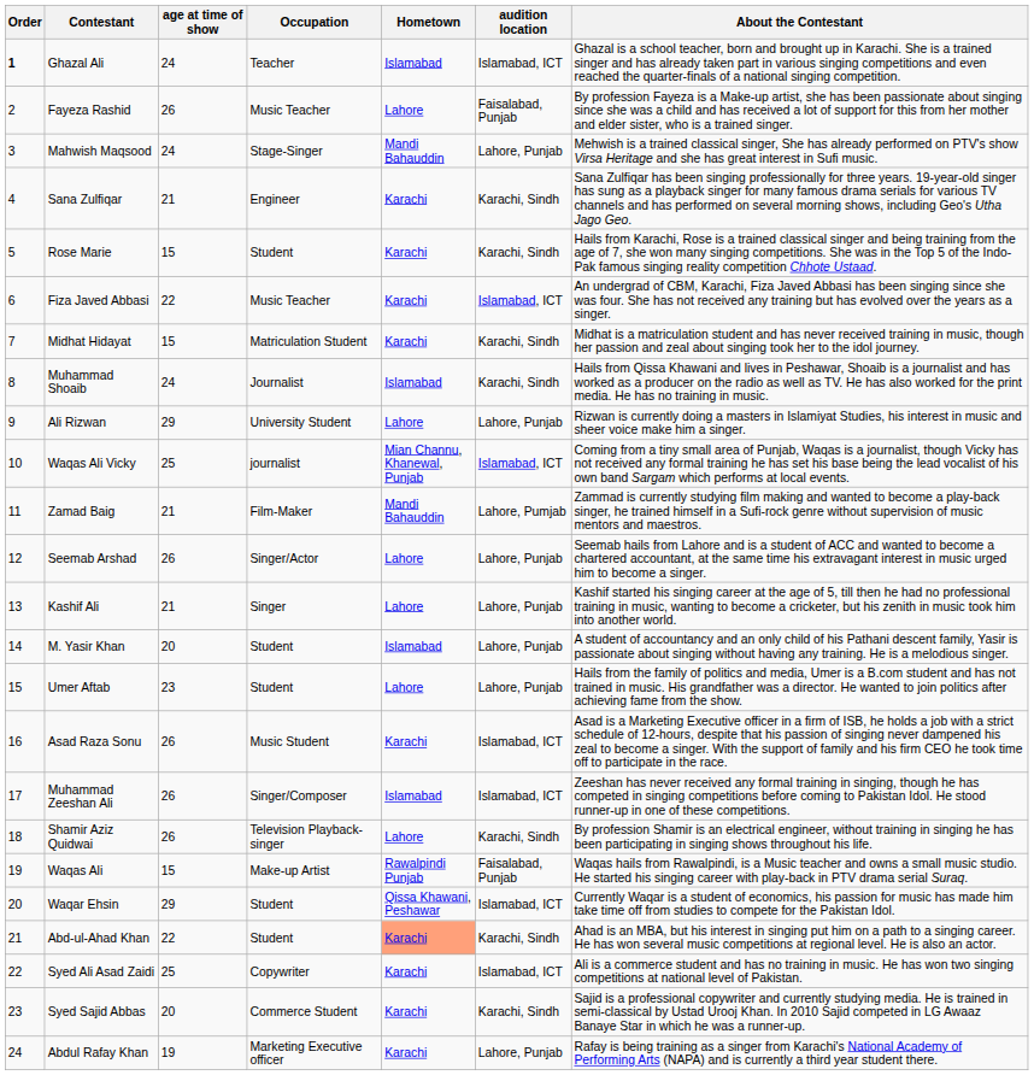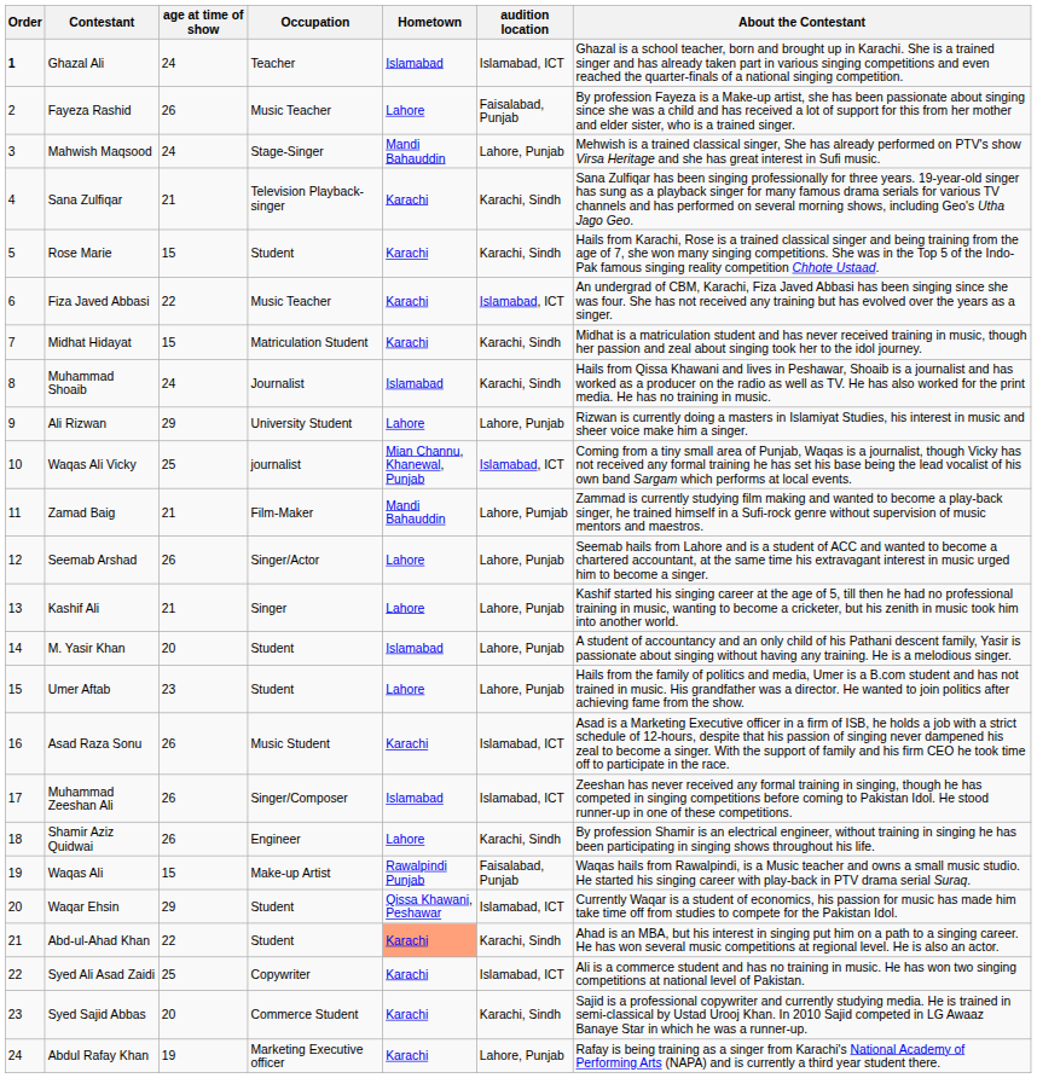Sana Zulfiqar | Occupation: Engineer -> Television Playback-singer
Shamir Aziz Quidwai | Occupation: Television Playback-singer -> Engineer
